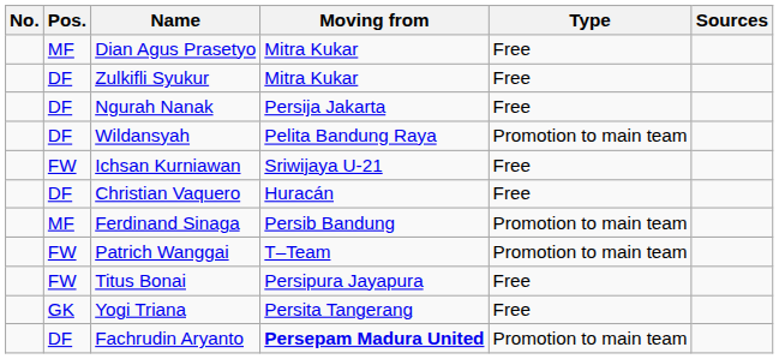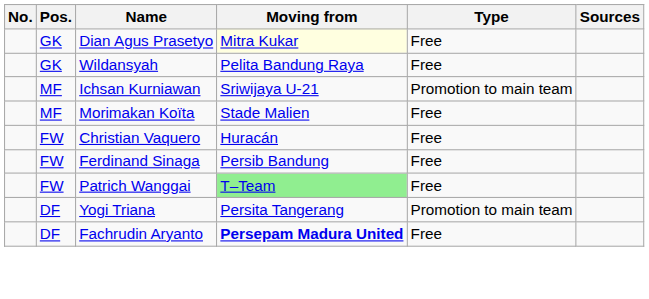Dian Agus Prasetyo | Pos.: MF -> GK
Dian Agus Prasetyo | Moving from: no background -> lightyellow background
- row: DF | Zulkifli Syukur | Mitra Kukar | Free
- row: DF | Ngurah Nanak | Persija Jakarta | Free
Wildansyah | Pos.: DF -> GK
Wildansyah | Type: Promotion to main team -> Free
Ichsan Kurniawan | Pos.: FW -> MF
Ichsan Kurniawan | Type: Free -> Promotion to main team
+ row: MF | Morimakan Koïta | Stade Malien | Free
Christian Vaquero | Pos.: DF -> FW
Ferdinand Sinaga | Pos.: MF -> FW
Ferdinand Sinaga | Type: Promotion to main team -> Free
Patrich Wanggai | Moving from: no background -> lightgreen background
Patrich Wanggai | Type: Promotion to main team -> Free
- row: FW | Titus Bonai | Persipura Jayapura | Free
Yogi Triana | Pos.: GK -> DF
Yogi Triana | Type: Free -> Promotion to main team
Fachrudin Aryanto | Type: Promotion to main team -> Free
